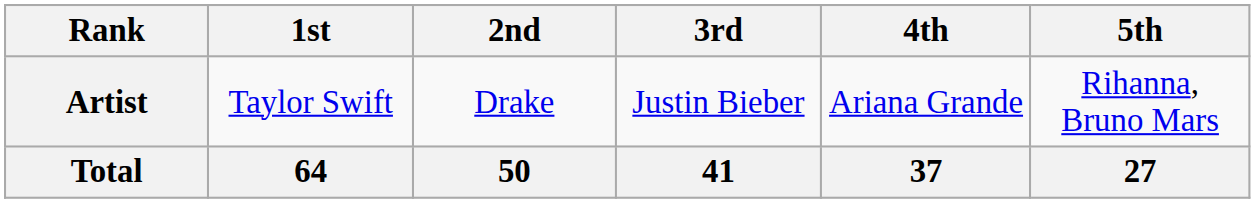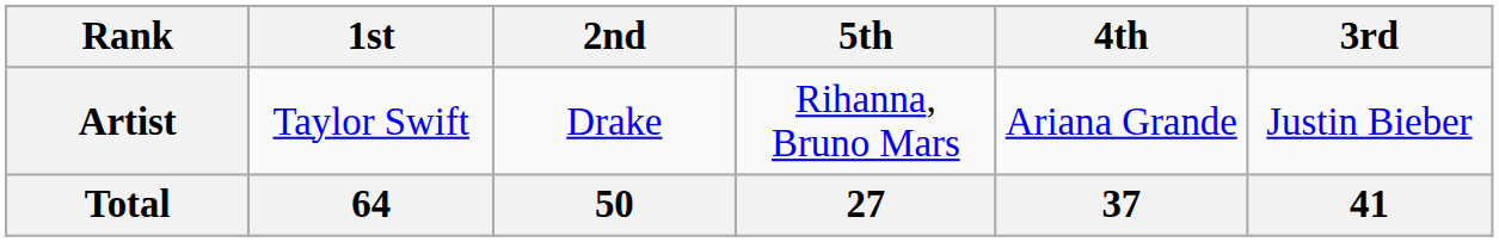columns swapped: 3rd <-> 5th
